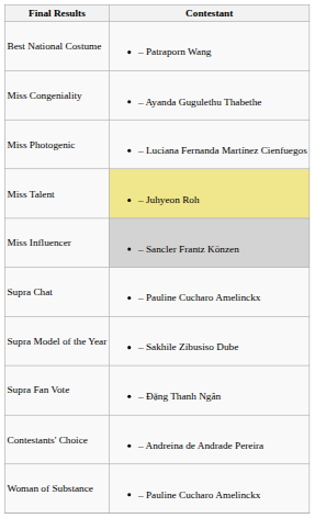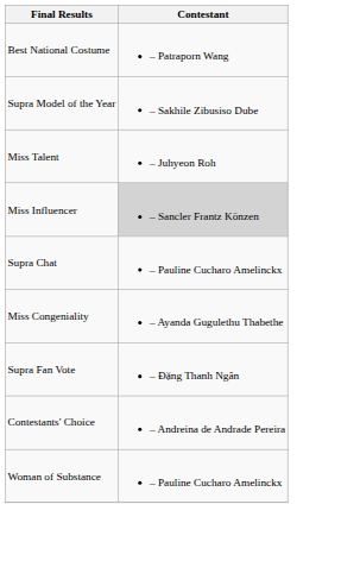rows swapped: Miss Congeniality <-> Supra Model of the Year
- row: Miss Photogenic | – Luciana Fernanda Martínez Cienfuegos
Miss Talent | Contestant: khaki background -> no background
